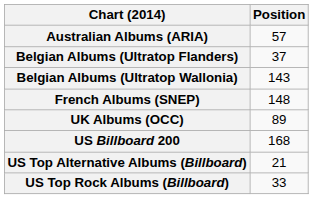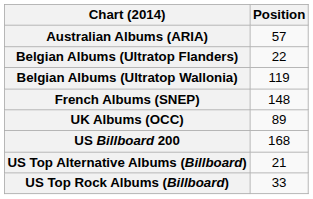Belgian Albums (Ultratop Flanders) | Position: 37 -> 22
Belgian Albums (Ultratop Wallonia) | Position: 143 -> 119
